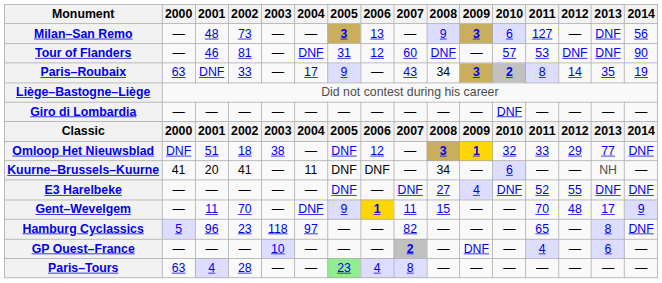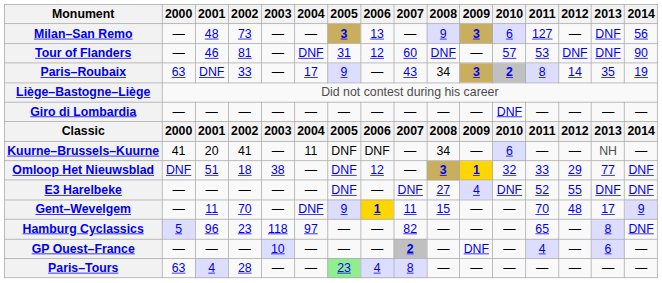rows swapped: Omloop Het Nieuwsblad <-> Kuurne–Brussels–Kuurne
